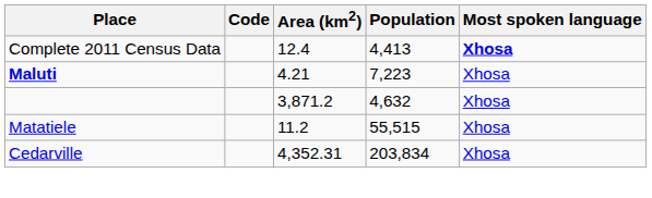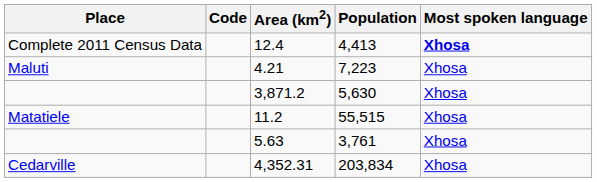4.21 | Place: bold -> normal
3,871.2 | Population: 4,632 -> 5,630
+ row: 5.63 | 3,761 | Xhosa
